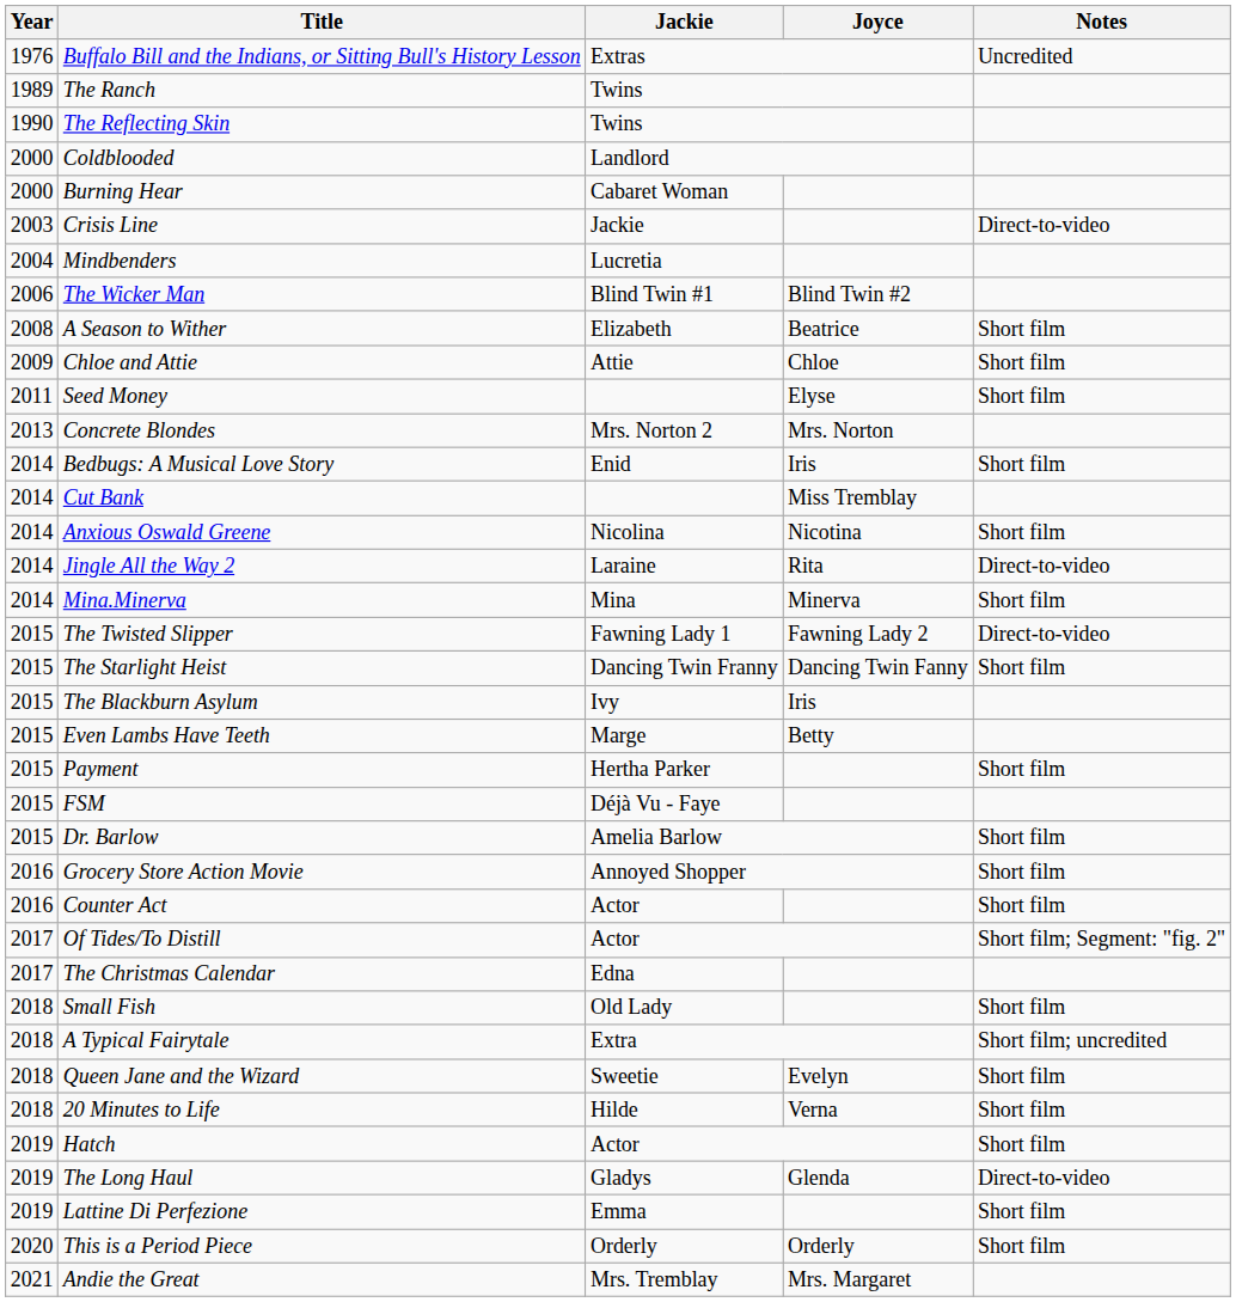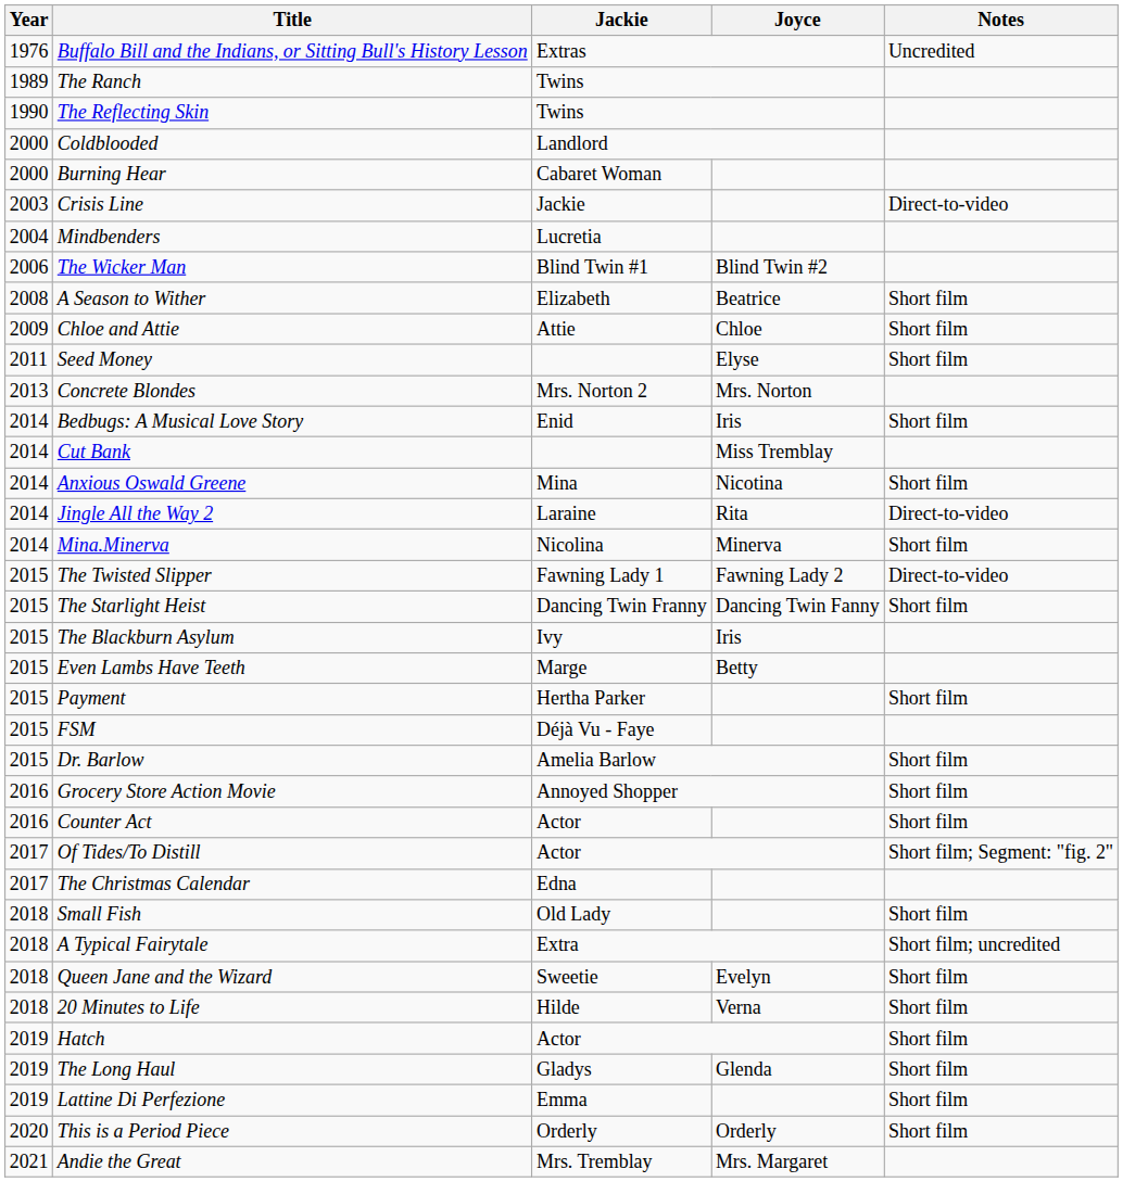Anxious Oswald Greene | Jackie: Nicolina -> Mina
Mina.Minerva | Jackie: Mina -> Nicolina
The Long Haul | Notes: Direct-to-video -> Short film
